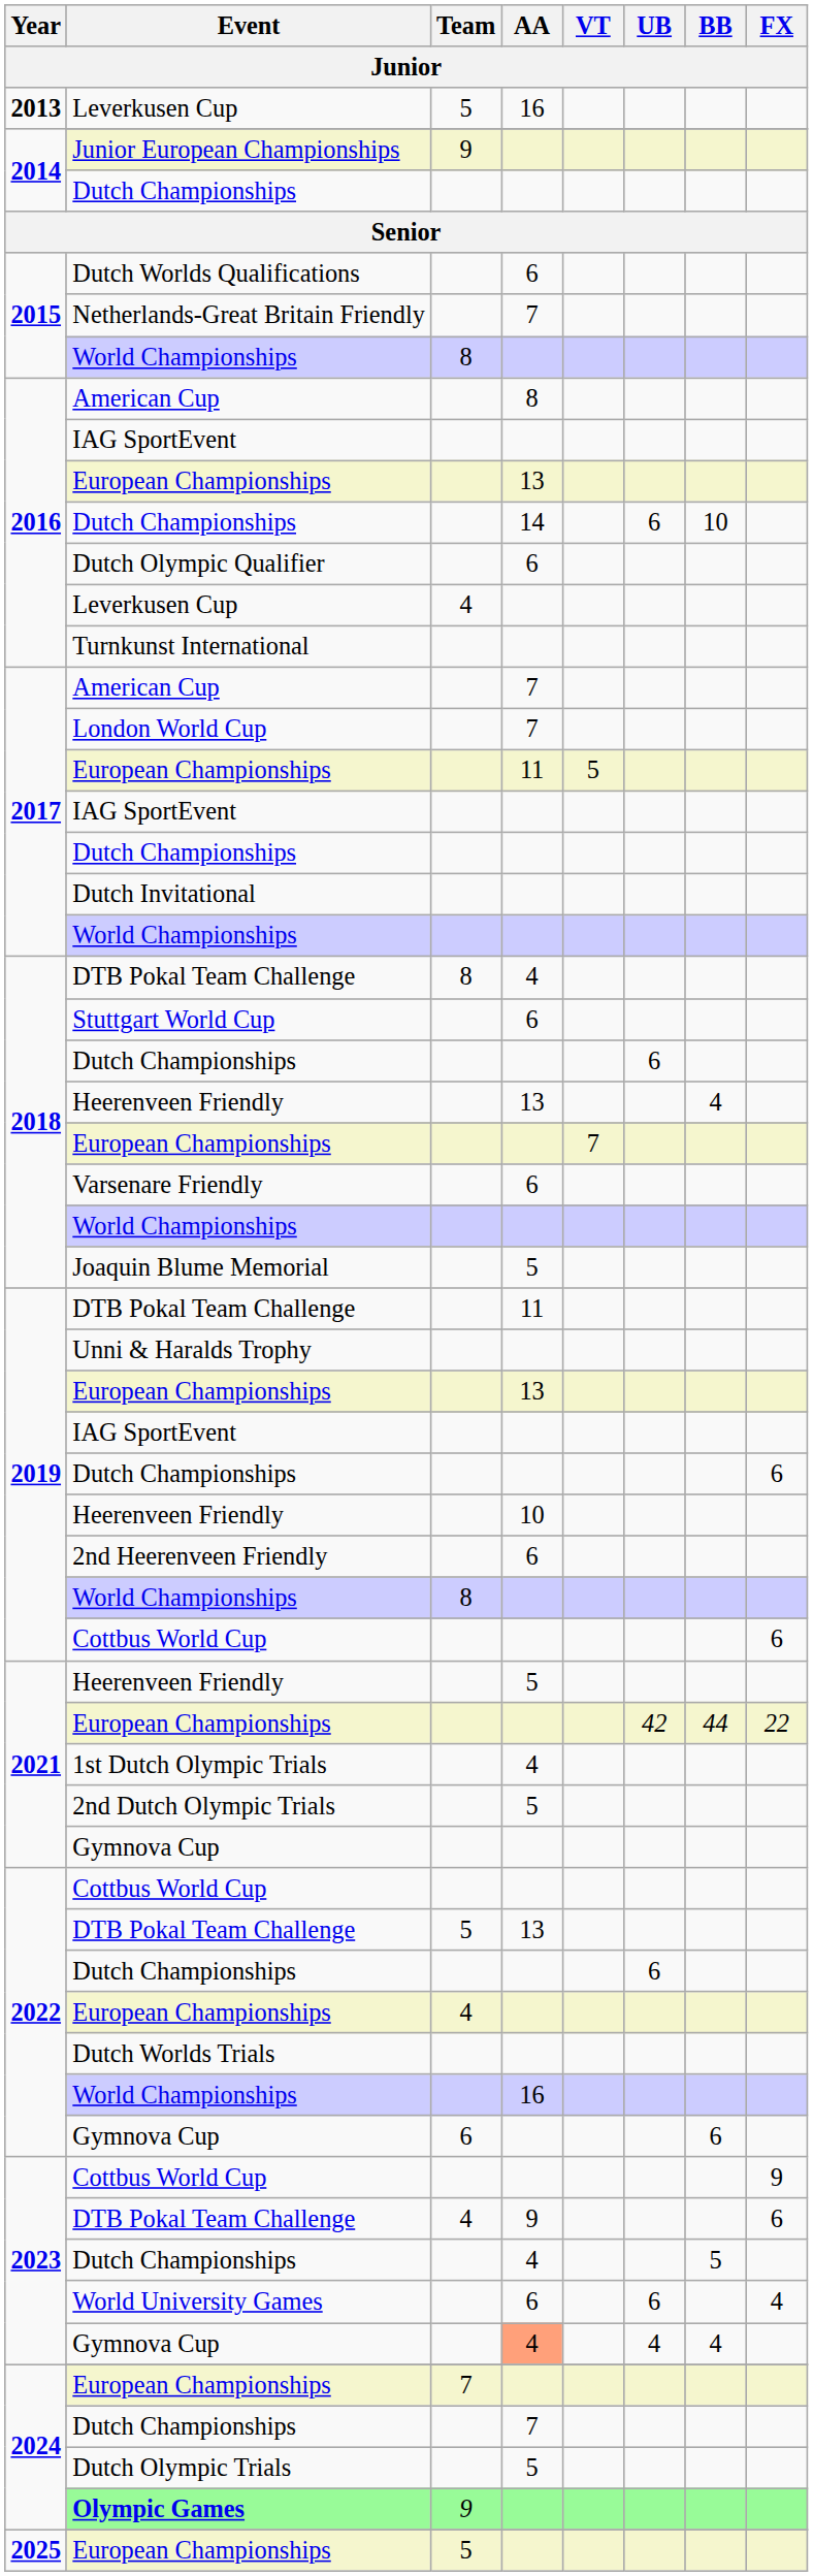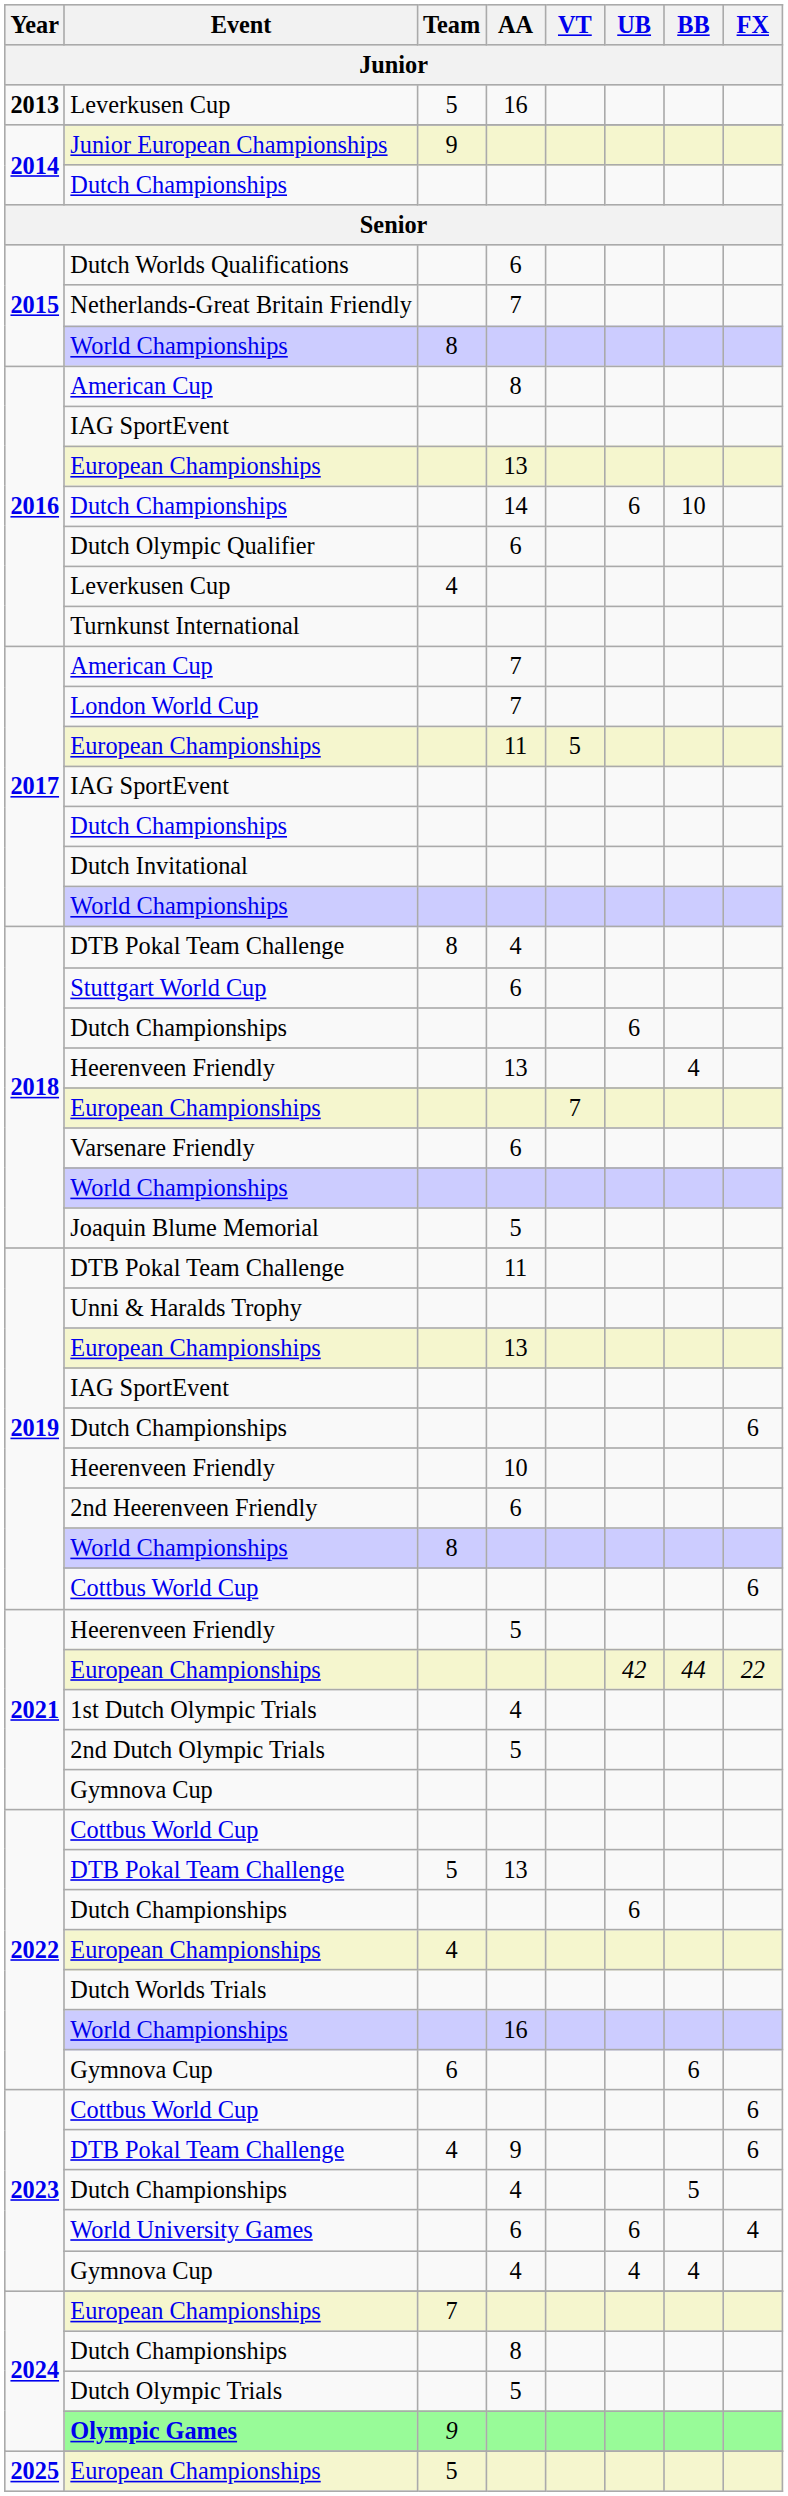2023 / Cottbus World Cup | FX: 9 -> 6
2023 / Gymnova Cup | AA: lightsalmon background -> no background
2024 / Dutch Championships | AA: 7 -> 8
